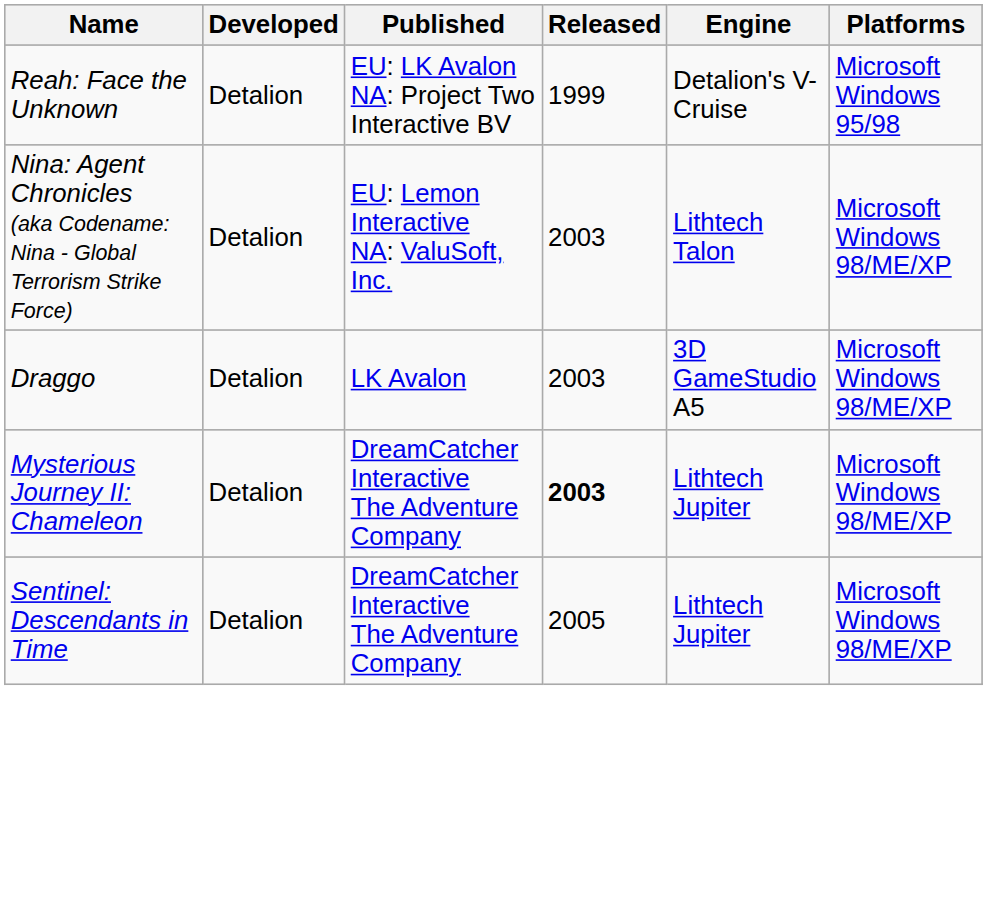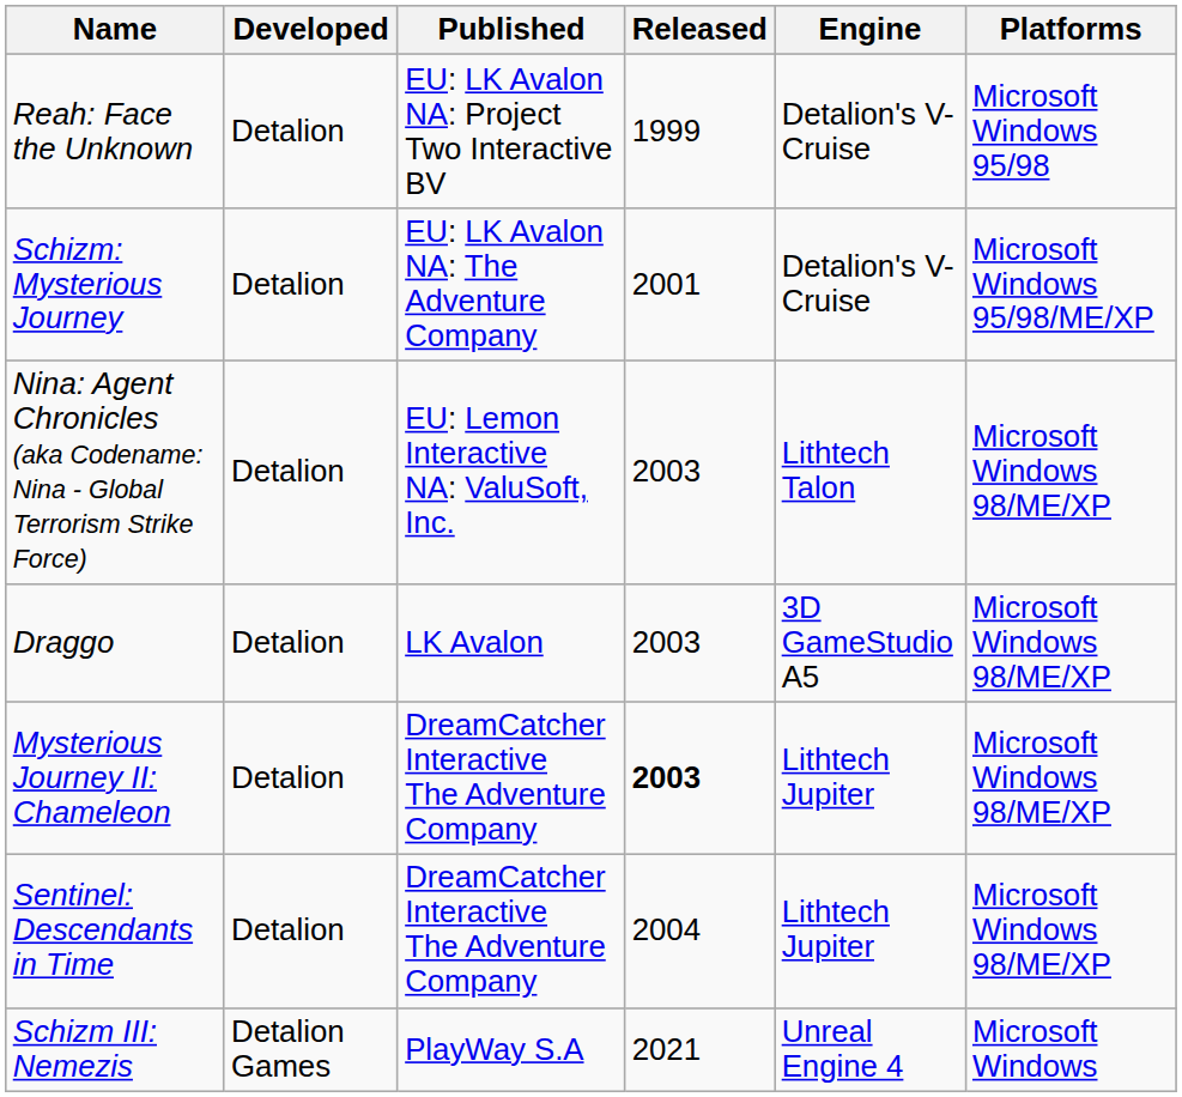+ row: Schizm: Mysterious Journey | Detalion | EU: LK Avalon NA: The Adventure Company | 2001 | Detalion's V-Cruise | Microsoft Windows 95/98/ME/XP
Sentinel: Descendants in Time | Released: 2005 -> 2004
+ row: Schizm III: Nemezis | Detalion Games | PlayWay S.A | 2021 | Unreal Engine 4 | Microsoft Windows
